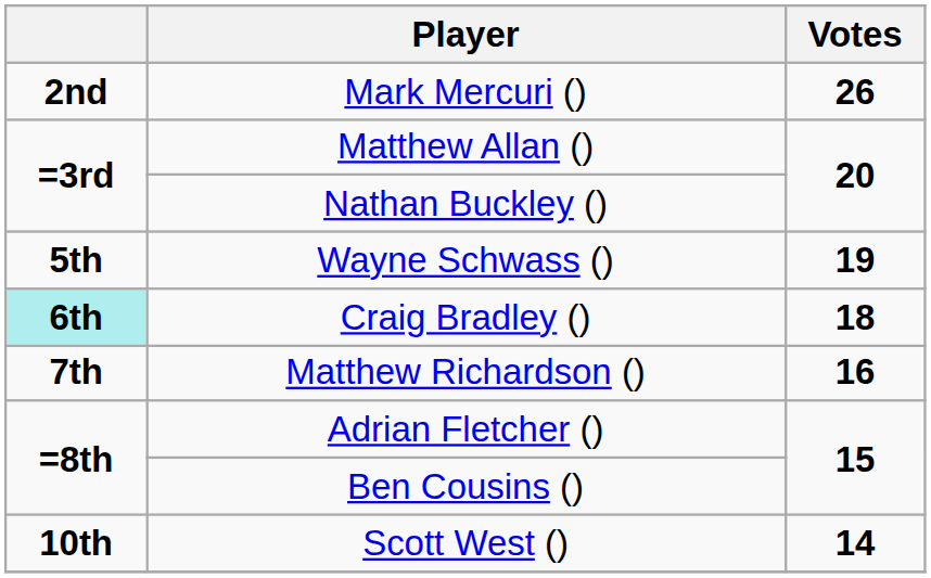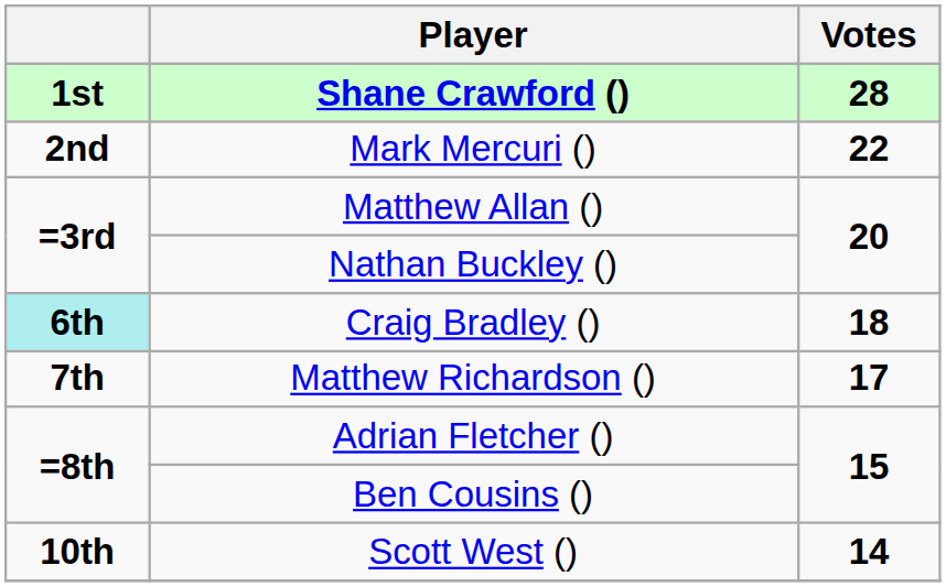+ row: 1st | Shane Crawford () | 28
Mark Mercuri () | Votes: 26 -> 22
- row: 5th | Wayne Schwass () | 19
Matthew Richardson () | Votes: 16 -> 17
